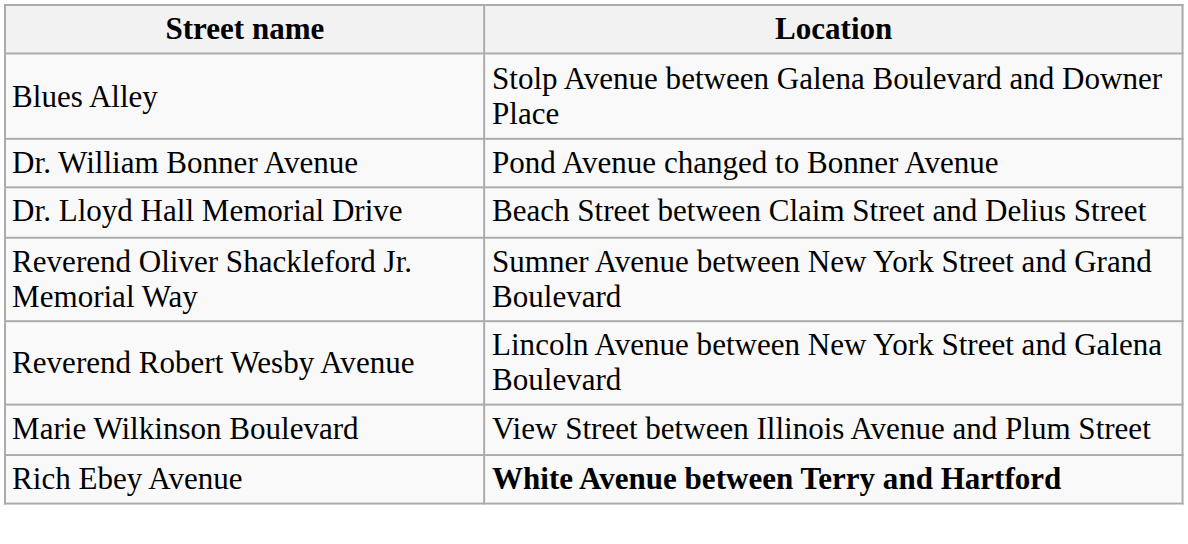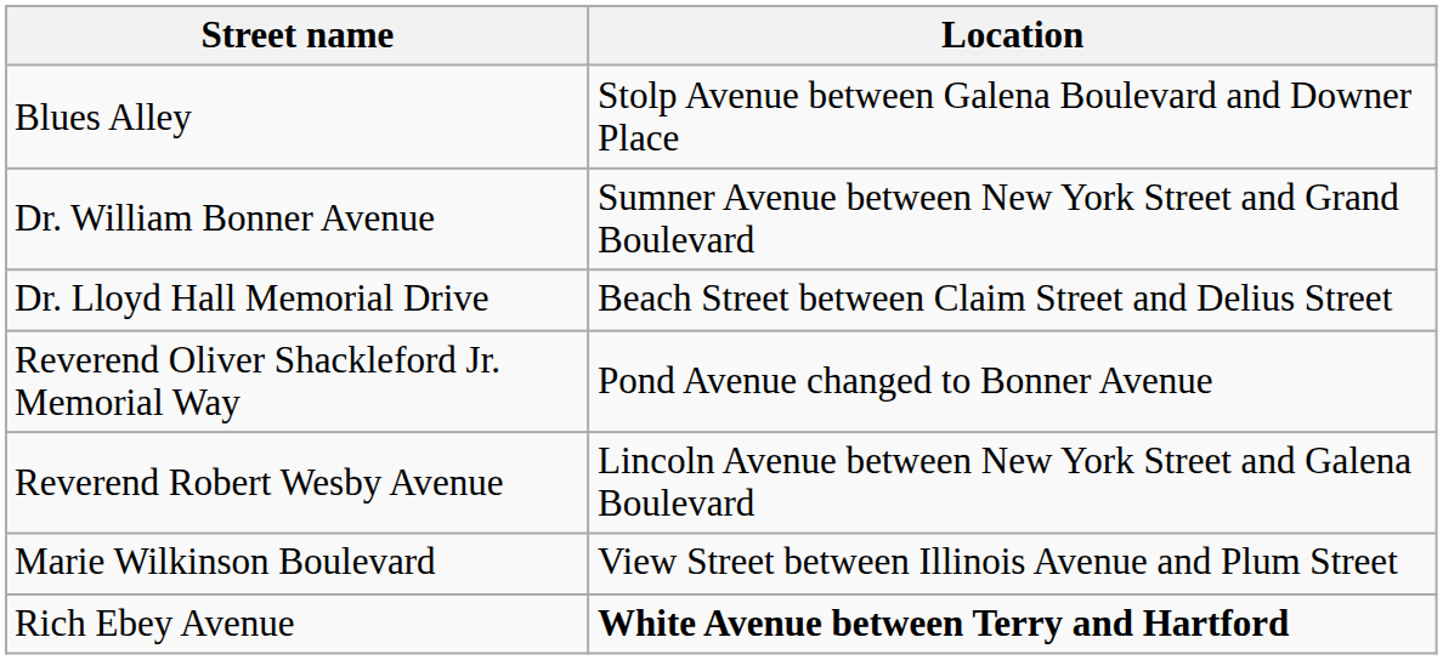Dr. William Bonner Avenue | Location: Pond Avenue changed to Bonner Avenue -> Sumner Avenue between New York Street and Grand Boulevard
Reverend Oliver Shackleford Jr. Memorial Way | Location: Sumner Avenue between New York Street and Grand Boulevard -> Pond Avenue changed to Bonner Avenue
